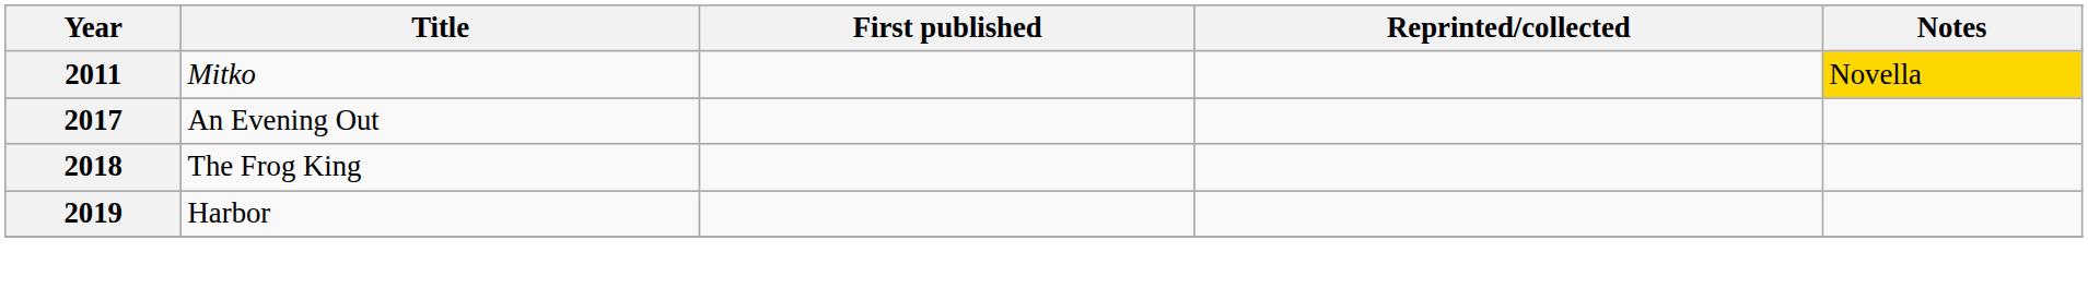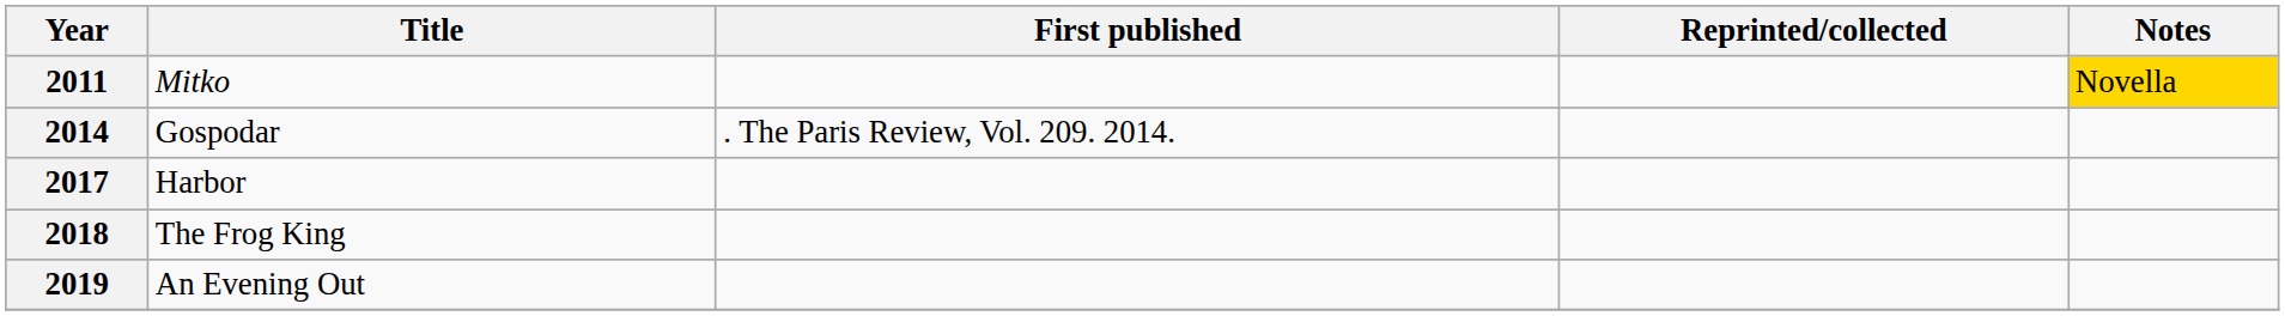+ row: 2014 | Gospodar | . The Paris Review, Vol. 209. 2014.
2017 | Title: An Evening Out -> Harbor
2019 | Title: Harbor -> An Evening Out
